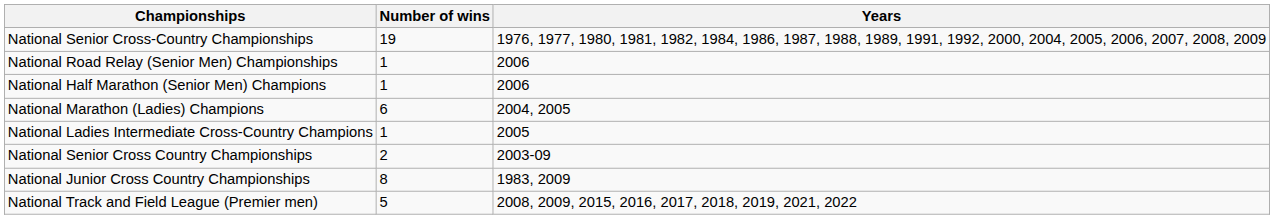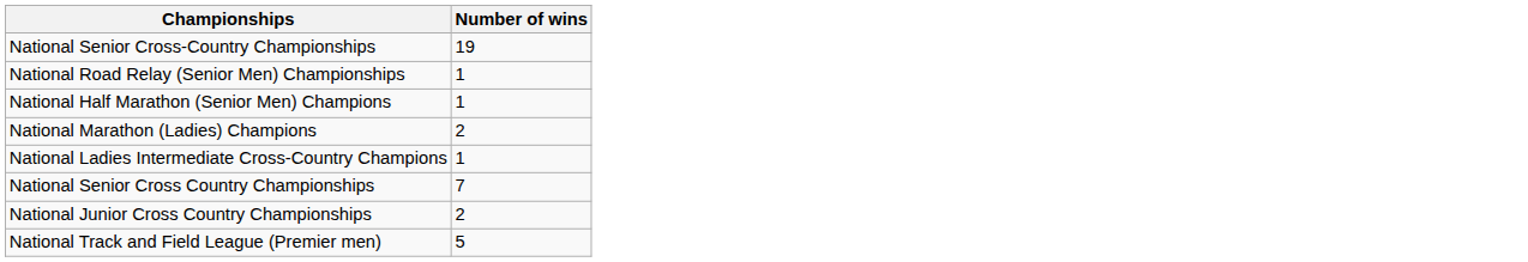- column: Years | 1976, 1977, 1980, 1981, 1982, 1984, 1986, 1987, 1988, 1989, 1991, 1992, 2000, 2004, 2005, 2006, 2007, 2008, 2009 | 2006 | 2006 | 2004, 2005 | 2005 | 2003-09 | 1983, 2009 | 2008, 2009, 2015, 2016, 2017, 2018, 2019, 2021, 2022
National Marathon (Ladies) Champions | Number of wins: 6 -> 2
National Senior Cross Country Championships | Number of wins: 2 -> 7
National Junior Cross Country Championships | Number of wins: 8 -> 2
